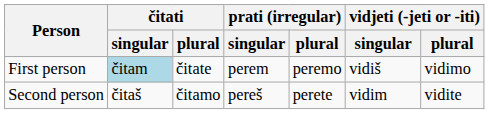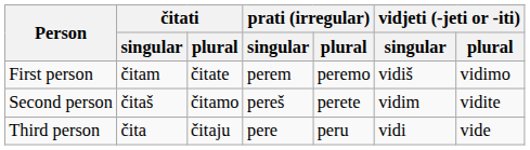First person | čitati / singular: lightblue background -> no background
+ row: Third person | čita | čitaju | pere | peru | vidi | vide
